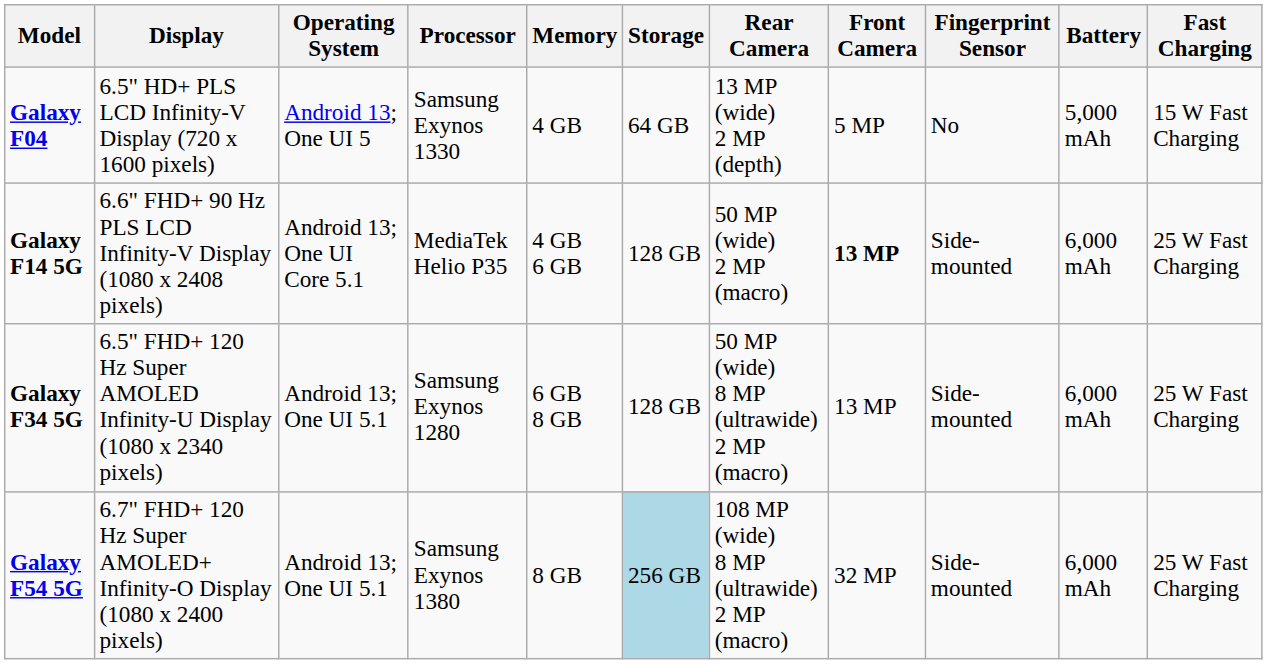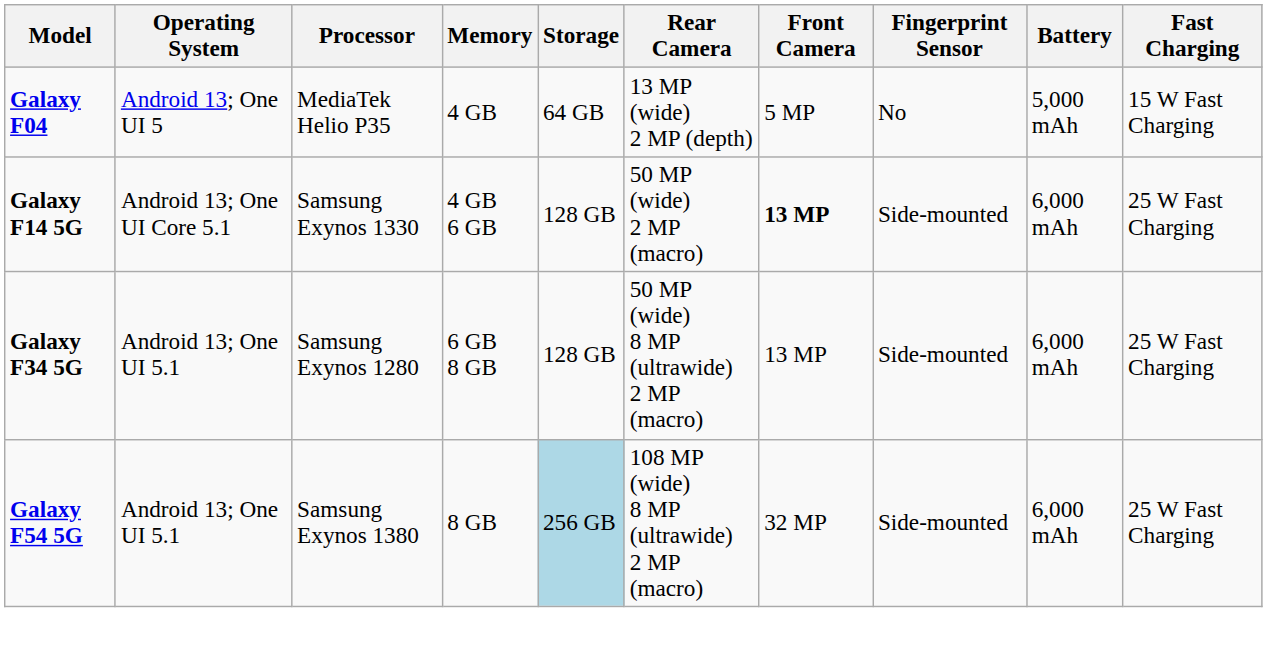- column: Display | 6.5" HD+ PLS LCD Infinity-V Display (720 x 1600 pixels) | 6.6" FHD+ 90 Hz PLS LCD Infinity-V Display (1080 x 2408 pixels) | 6.5" FHD+ 120 Hz Super AMOLED Infinity-U Display (1080 x 2340 pixels) | 6.7" FHD+ 120 Hz Super AMOLED+ Infinity-O Display (1080 x 2400 pixels)
Galaxy F04 | Processor: Samsung Exynos 1330 -> MediaTek Helio P35
Galaxy F14 5G | Processor: MediaTek Helio P35 -> Samsung Exynos 1330
